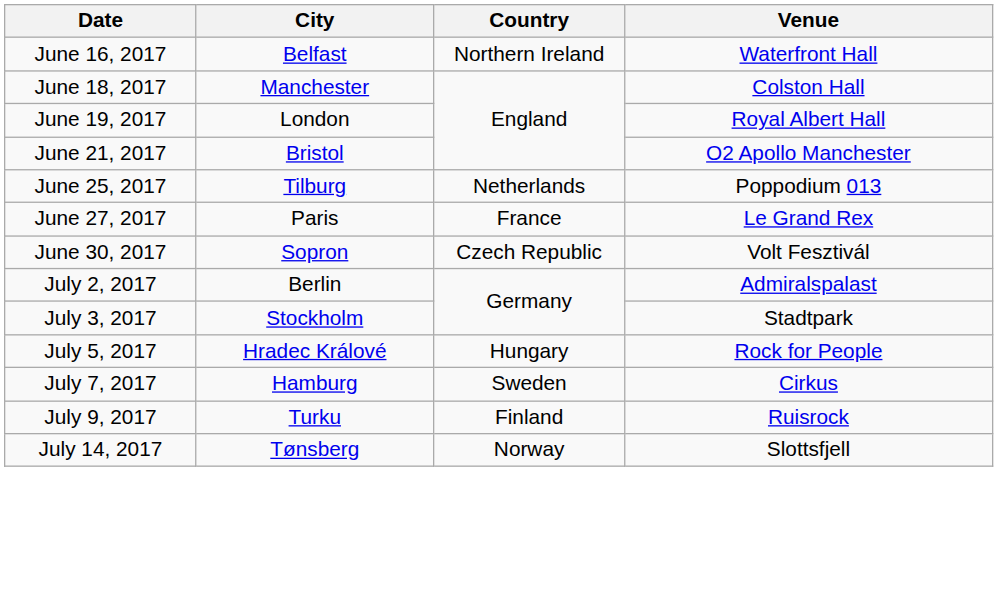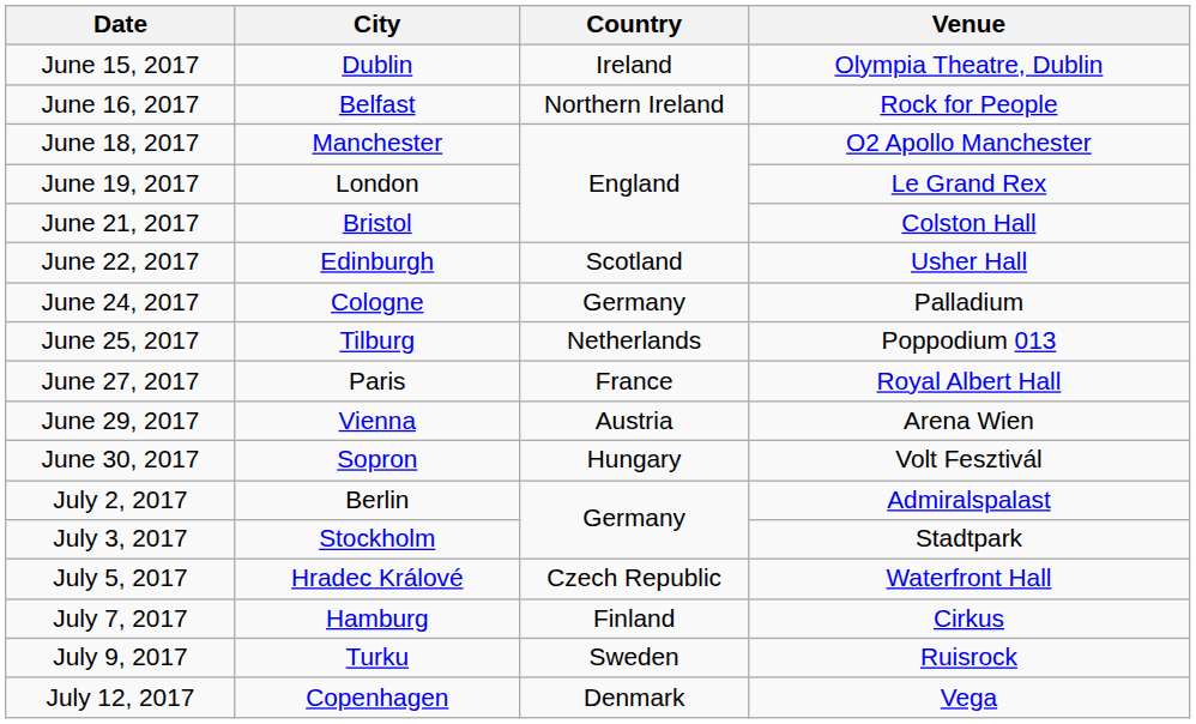+ row: June 15, 2017 | Dublin | Ireland | Olympia Theatre, Dublin
June 16, 2017 | Venue: Waterfront Hall -> Rock for People
June 18, 2017 | Venue: Colston Hall -> O2 Apollo Manchester
June 19, 2017 | Venue: Royal Albert Hall -> Le Grand Rex
June 21, 2017 | Venue: O2 Apollo Manchester -> Colston Hall
+ row: June 22, 2017 | Edinburgh | Scotland | Usher Hall
+ row: June 24, 2017 | Cologne | Germany | Palladium
June 27, 2017 | Venue: Le Grand Rex -> Royal Albert Hall
+ row: June 29, 2017 | Vienna | Austria | Arena Wien
June 30, 2017 | Country: Czech Republic -> Hungary
July 5, 2017 | Country: Hungary -> Czech Republic
July 5, 2017 | Venue: Rock for People -> Waterfront Hall
July 7, 2017 | Country: Sweden -> Finland
July 9, 2017 | Country: Finland -> Sweden
+ row: July 12, 2017 | Copenhagen | Denmark | Vega
- row: July 14, 2017 | Tønsberg | Norway | Slottsfjell
